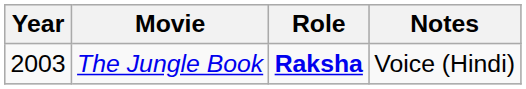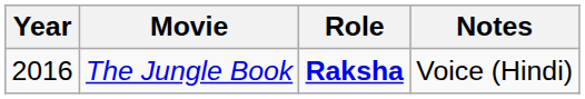The Jungle Book | Year: 2003 -> 2016
